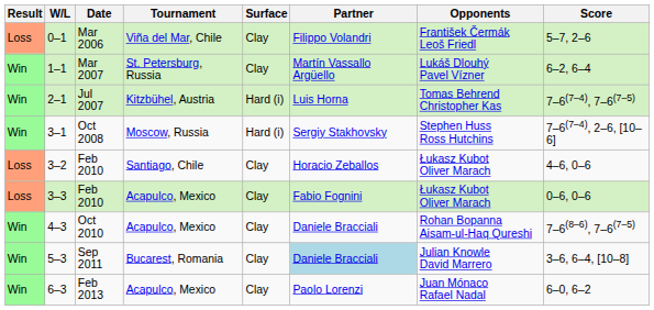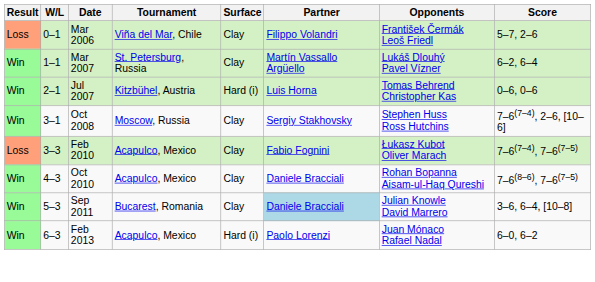2–1 | Score: 7–6(7–4), 7–6(7–5) -> 0–6, 0–6
3–1 | Surface: Hard (i) -> Clay
- row: Loss | 3–2 | Feb 2010 | Santiago, Chile | Clay | Horacio Zeballos | Łukasz Kubot Oliver Marach | 4–6, 0–6
3–3 | Score: 0–6, 0–6 -> 7–6(7–4), 7–6(7–5)
6–3 | Surface: Clay -> Hard (i)
